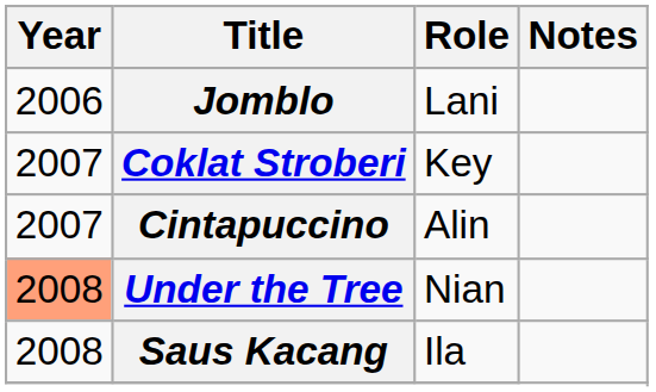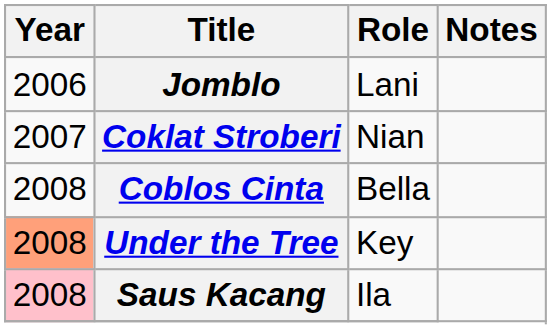Coklat Stroberi | Role: Key -> Nian
- row: 2007 | Cintapuccino | Alin
+ row: 2008 | Coblos Cinta | Bella
Under the Tree | Role: Nian -> Key
Saus Kacang | Year: no background -> pink background
